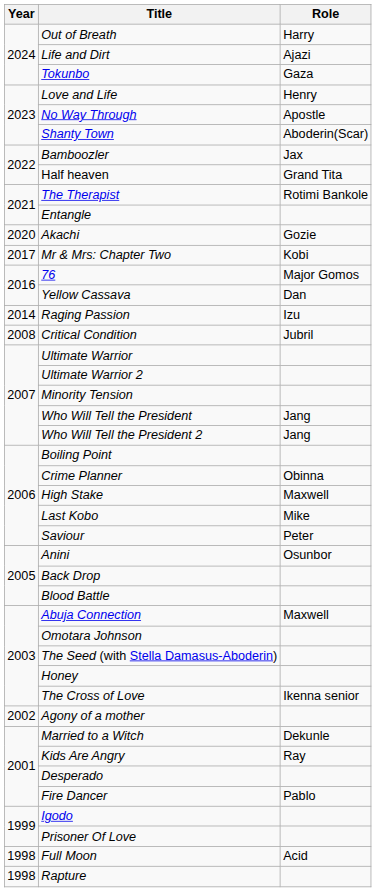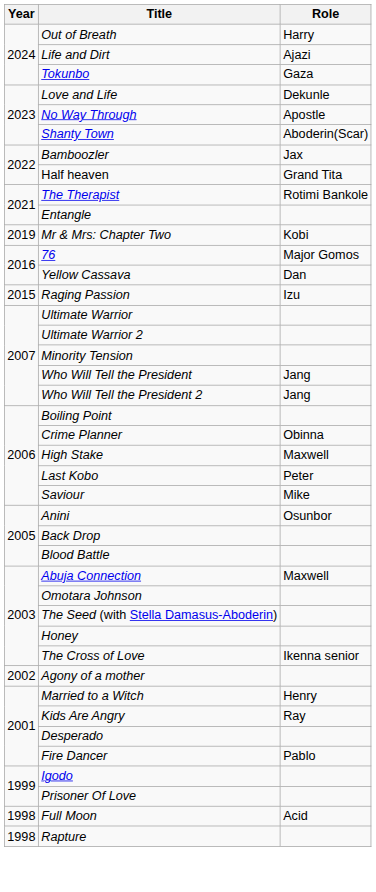Love and Life | Role: Henry -> Dekunle
- row: 2020 | Akachi | Gozie
Mr & Mrs: Chapter Two | Year: 2017 -> 2019
Raging Passion | Year: 2014 -> 2015
- row: 2008 | Critical Condition | Jubril
Last Kobo | Role: Mike -> Peter
Saviour | Role: Peter -> Mike
Married to a Witch | Role: Dekunle -> Henry
